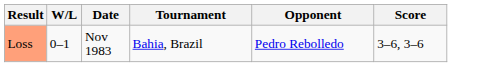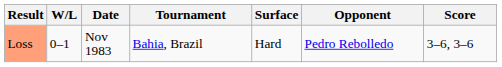+ column: Surface | Hard
